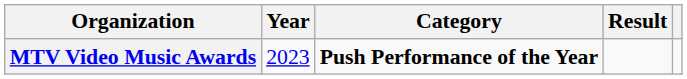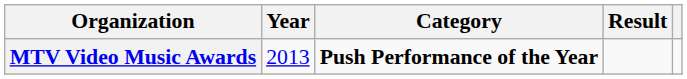MTV Video Music Awards | Year: 2023 -> 2013
